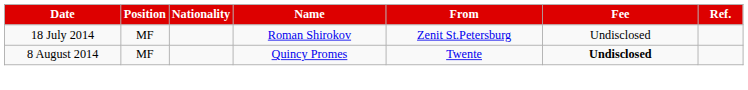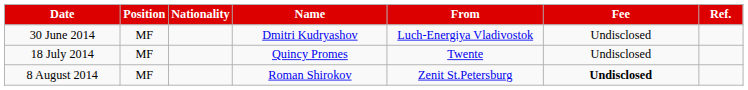+ row: 30 June 2014 | MF | Dmitri Kudryashov | Luch-Energiya Vladivostok | Undisclosed
18 July 2014 | Name: Roman Shirokov -> Quincy Promes
18 July 2014 | From: Zenit St.Petersburg -> Twente
8 August 2014 | Name: Quincy Promes -> Roman Shirokov
8 August 2014 | From: Twente -> Zenit St.Petersburg
